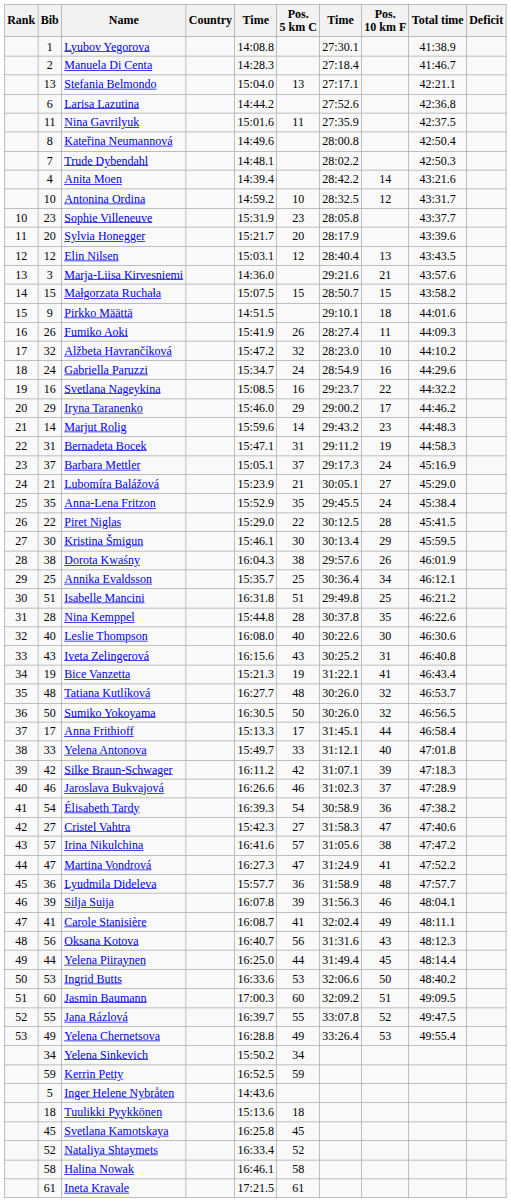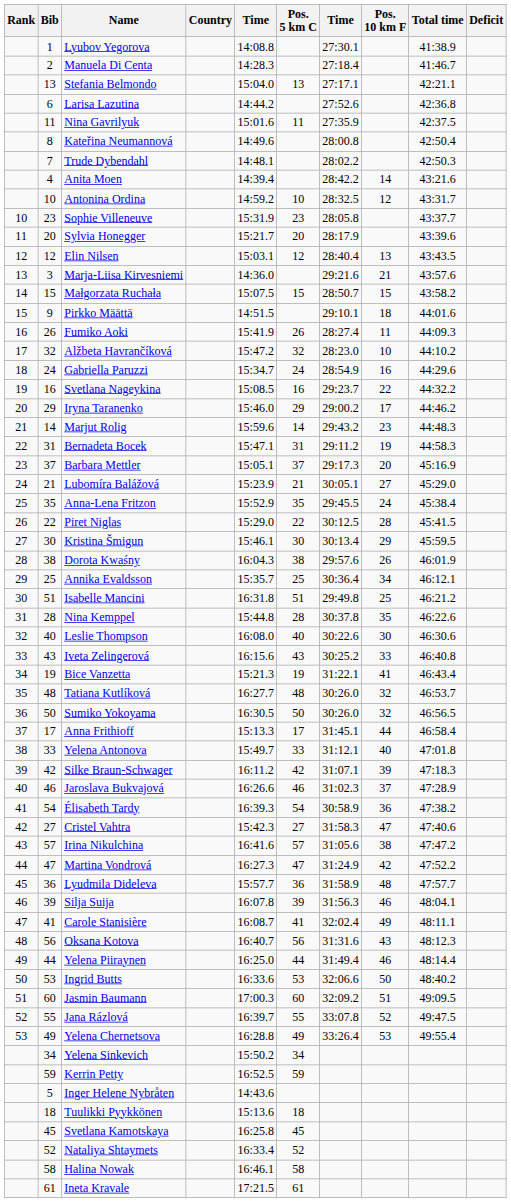Barbara Mettler | Pos. 10 km F: 24 -> 20
Iveta Zelingerová | Pos. 10 km F: 31 -> 33
Martina Vondrová | Pos. 10 km F: 41 -> 42
Yelena Piiraynen | Pos. 10 km F: 45 -> 46
